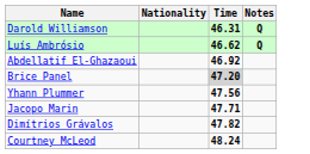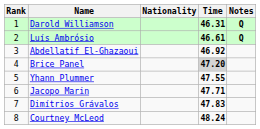+ column: Rank | 1 | 2 | 3 | 4 | 5 | 6 | 7 | 8
Luís Ambrósio | Time: 46.62 -> 46.61
Yhann Plummer | Time: 47.56 -> 47.55
Dimítrios Grávalos | Time: 47.82 -> 47.83
